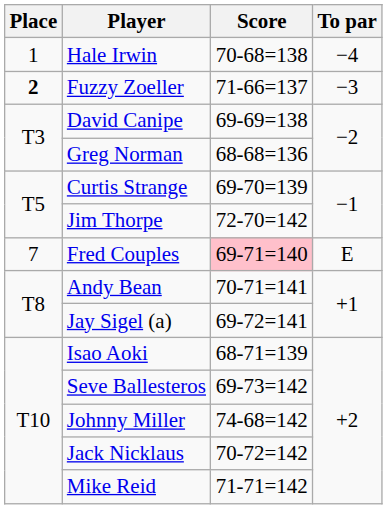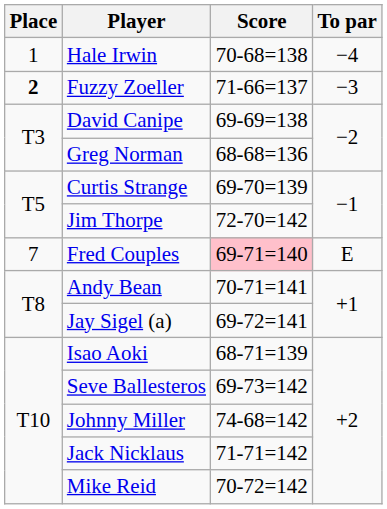Jack Nicklaus | Score: 70-72=142 -> 71-71=142
Mike Reid | Score: 71-71=142 -> 70-72=142
